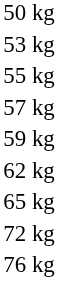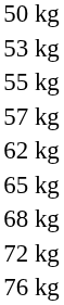- row: 59 kg
+ row: 68 kg
